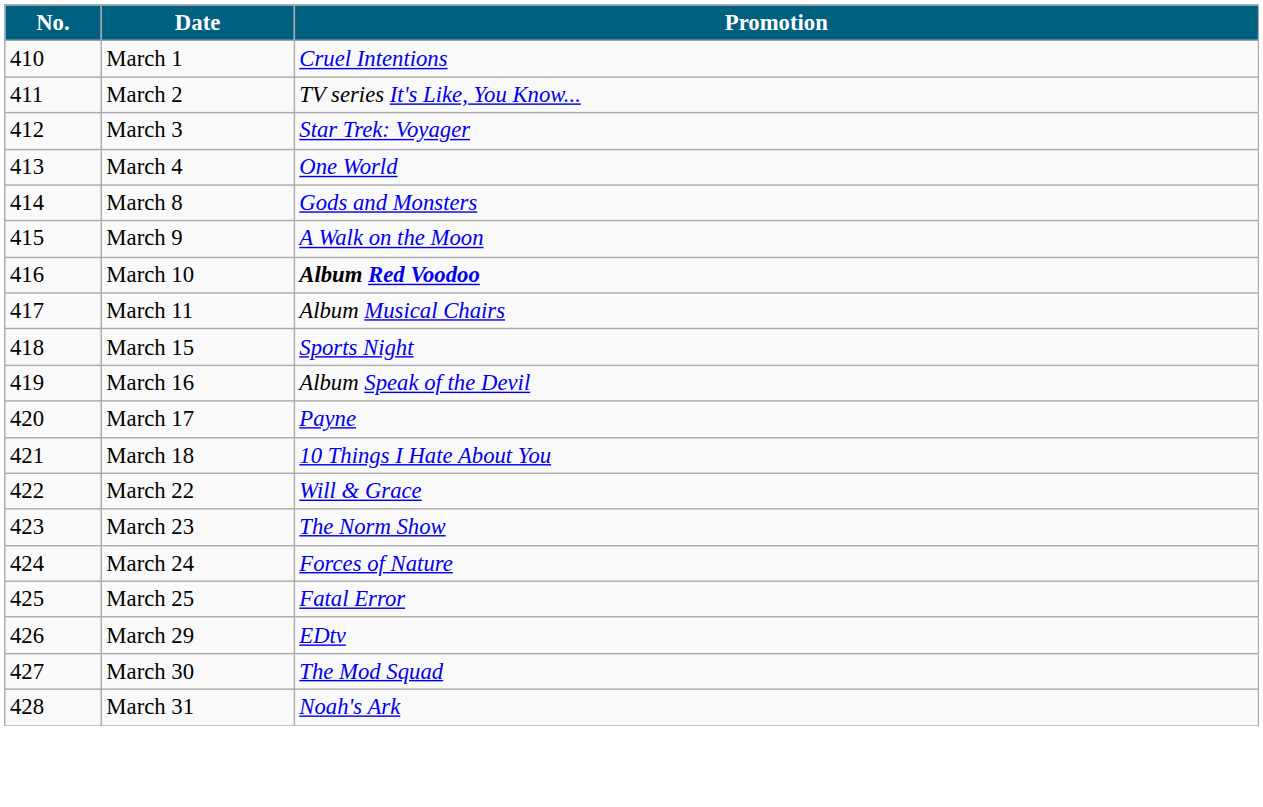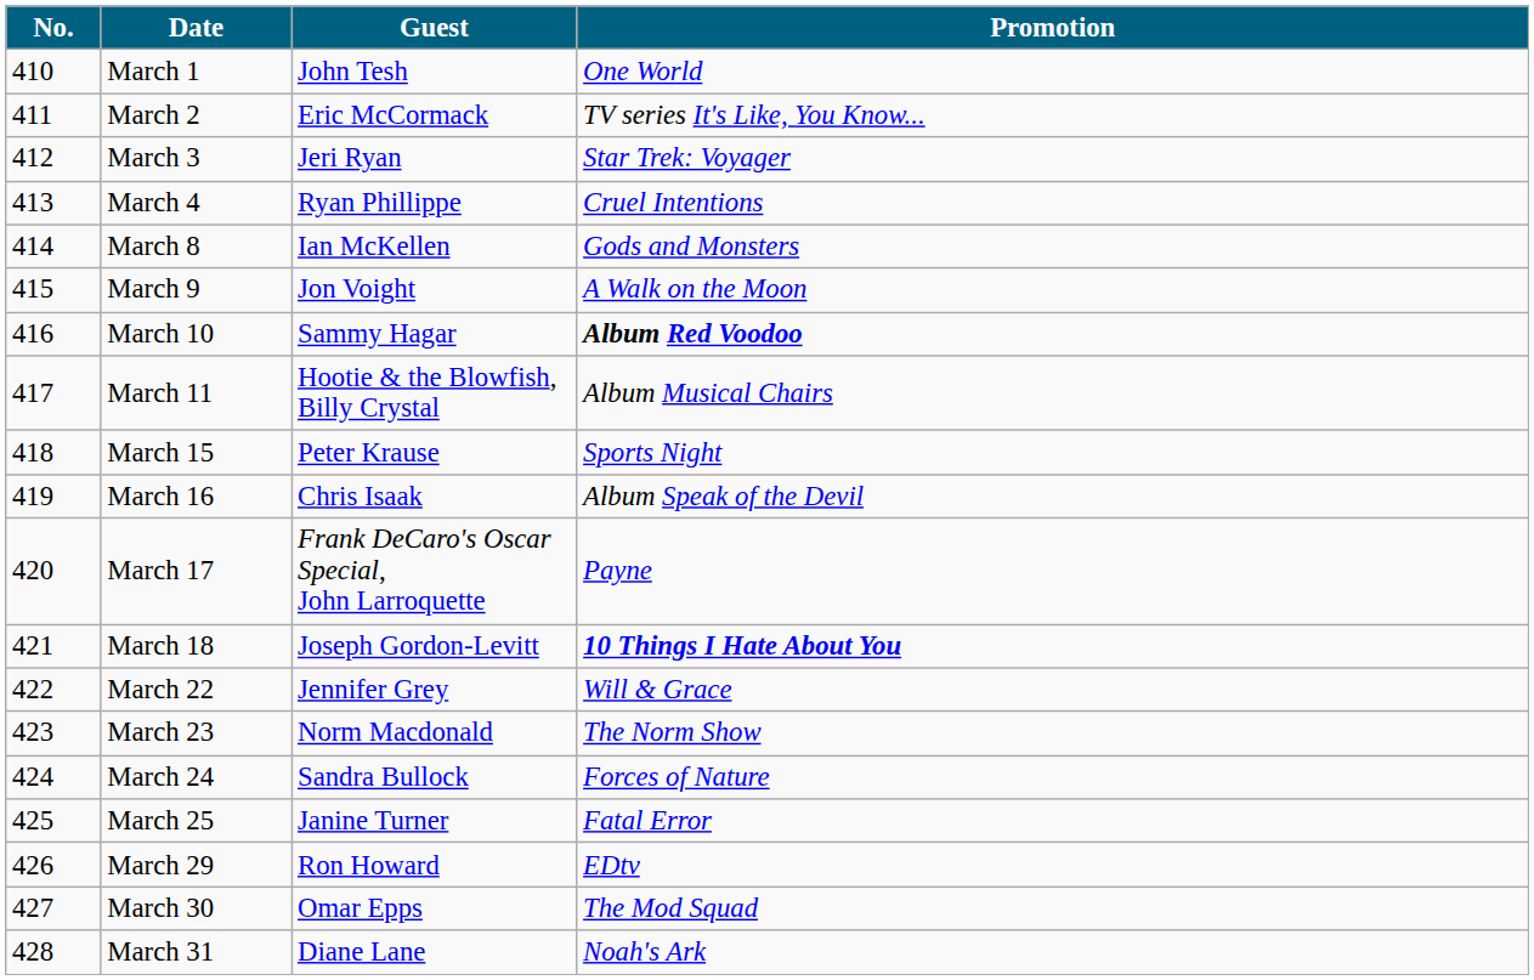+ column: Guest | John Tesh | Eric McCormack | Jeri Ryan | Ryan Phillippe | Ian McKellen | Jon Voight | Sammy Hagar | Hootie & the Blowfish, Billy Crystal | Peter Krause | Chris Isaak | Frank DeCaro's Oscar Special, John Larroquette | Joseph Gordon-Levitt | Jennifer Grey | Norm Macdonald | Sandra Bullock | Janine Turner | Ron Howard | Omar Epps | Diane Lane
March 1 | Promotion: Cruel Intentions -> One World
March 4 | Promotion: One World -> Cruel Intentions
March 18 | Promotion: normal -> bold
